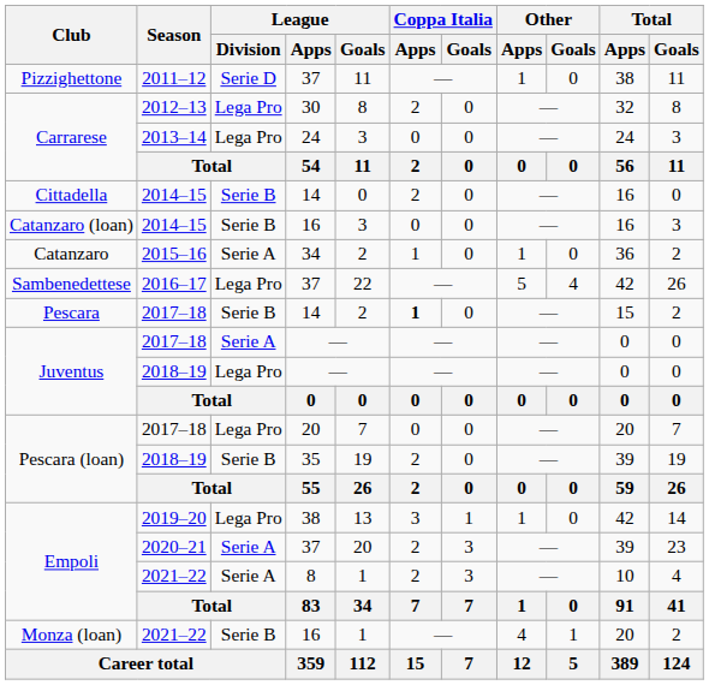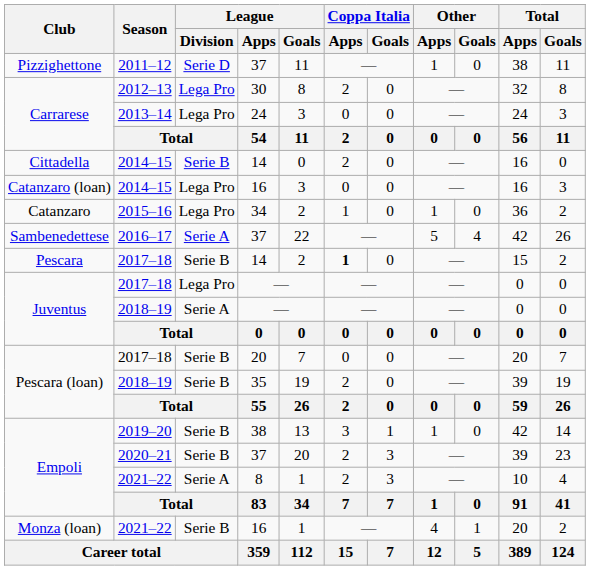Catanzaro (loan) | League / Division: Serie B -> Lega Pro
Catanzaro | League / Division: Serie A -> Lega Pro
Sambenedettese | League / Division: Lega Pro -> Serie A
Juventus / 2017–18 | League / Division: Serie A -> Lega Pro
Juventus / 2018–19 | League / Division: Lega Pro -> Serie A
Pescara (loan) / 2017–18 | League / Division: Lega Pro -> Serie B
Empoli / 2019–20 | League / Division: Lega Pro -> Serie B
Empoli / 2020–21 | League / Division: Serie A -> Serie B
